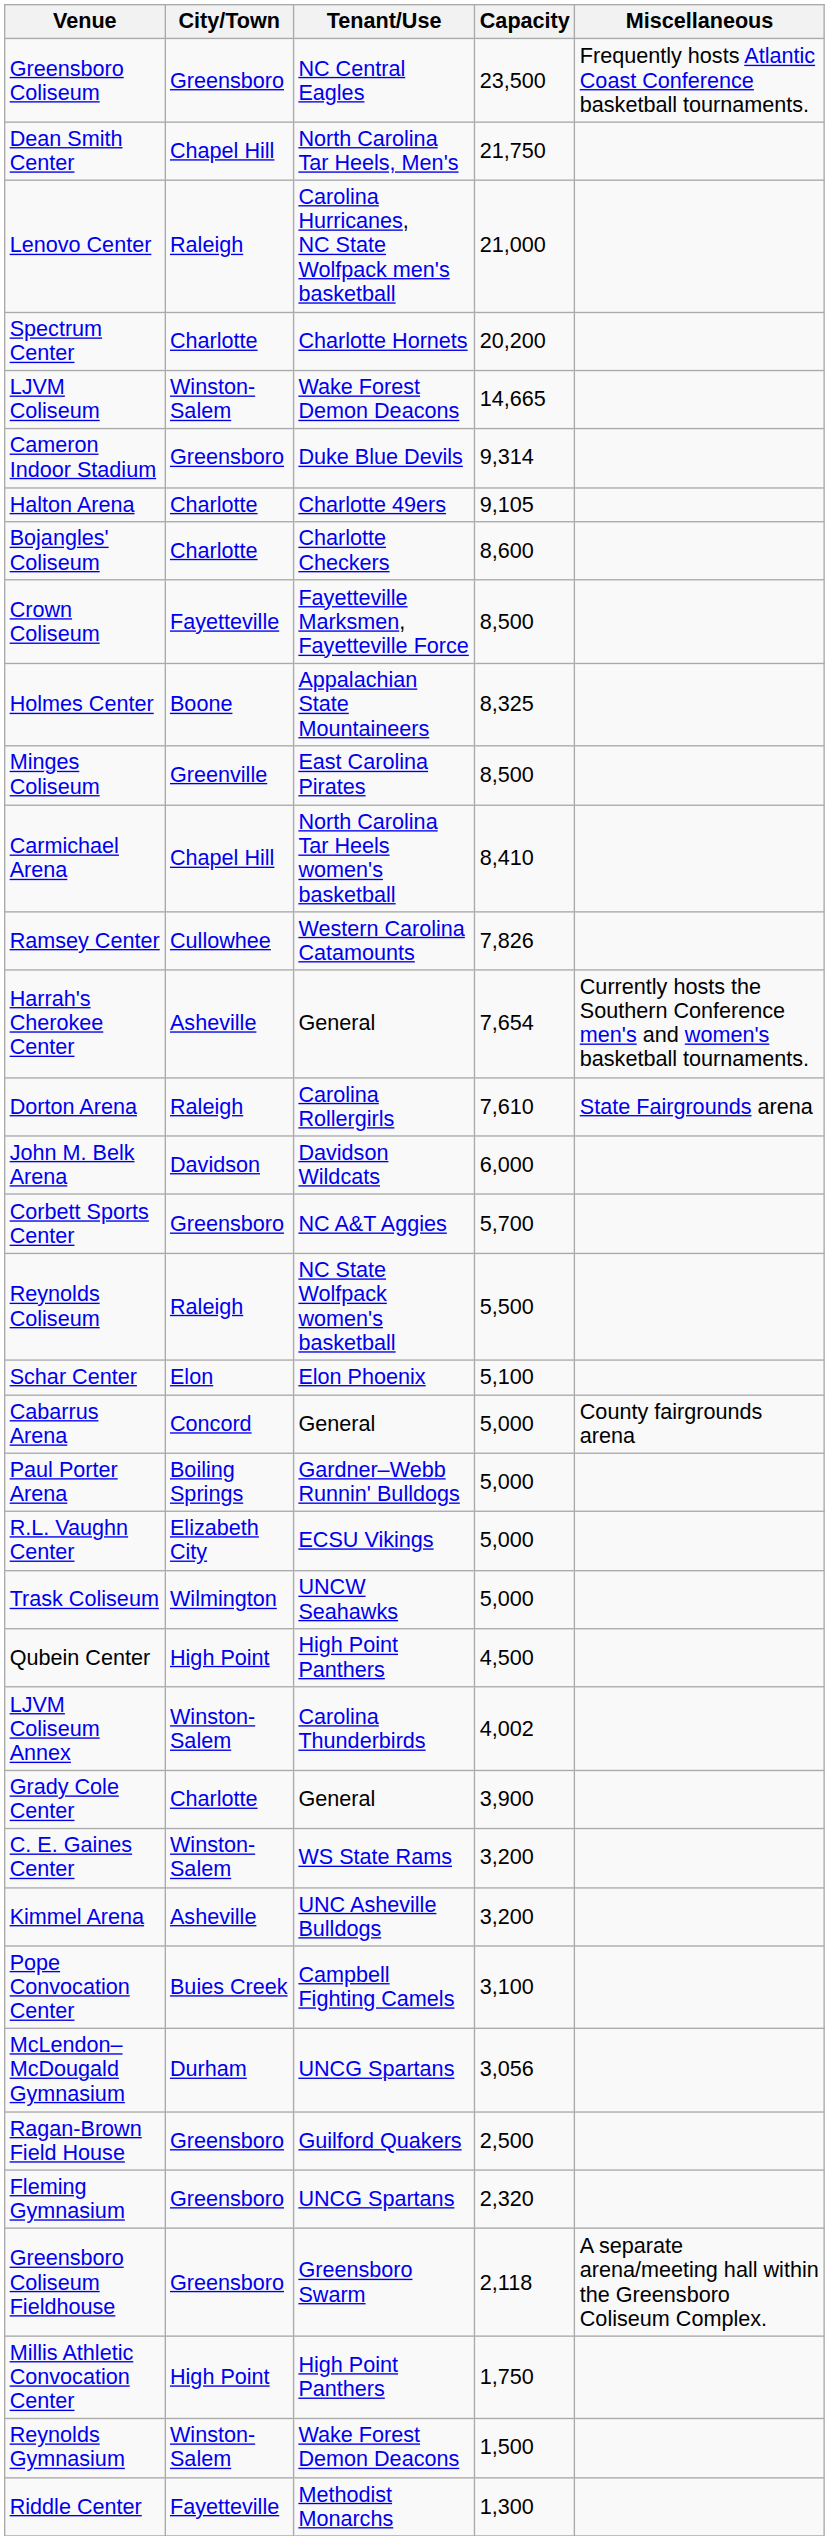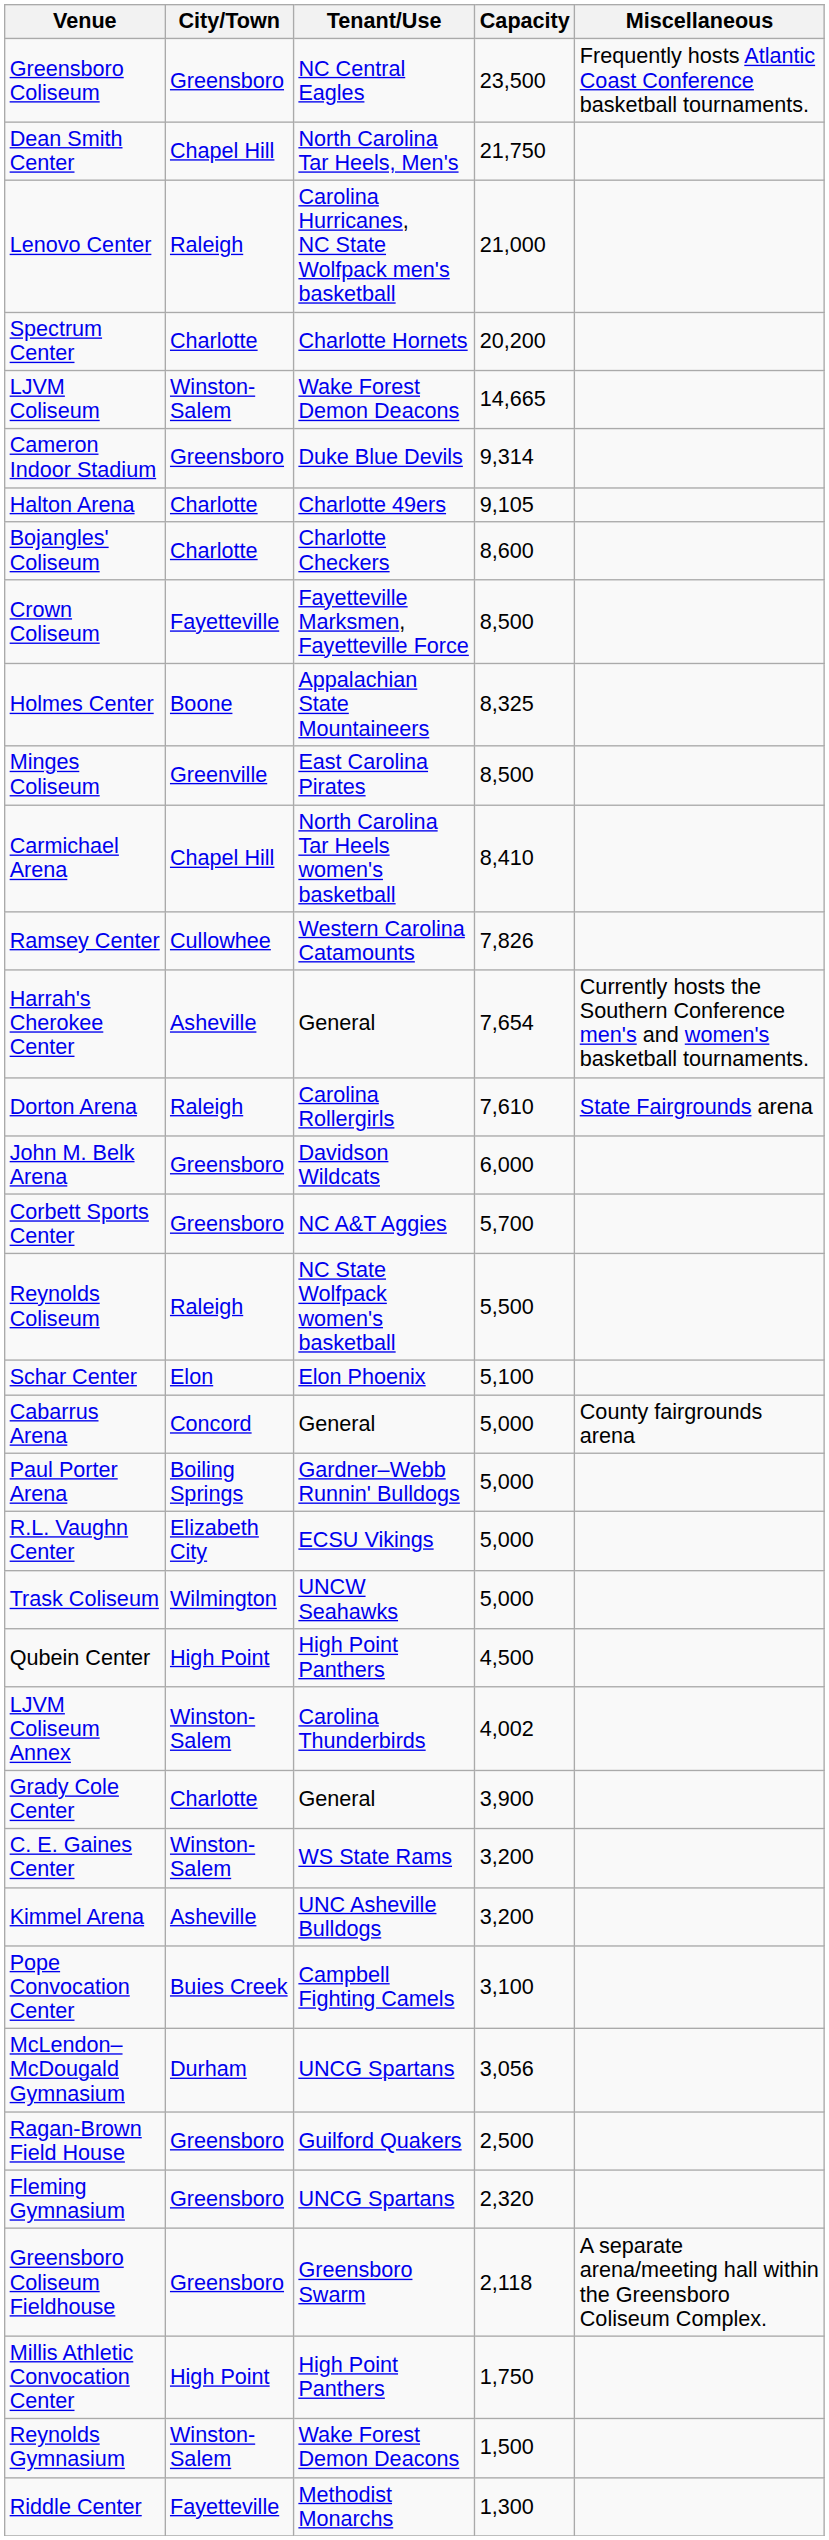John M. Belk Arena | City/Town: Davidson -> Greensboro
